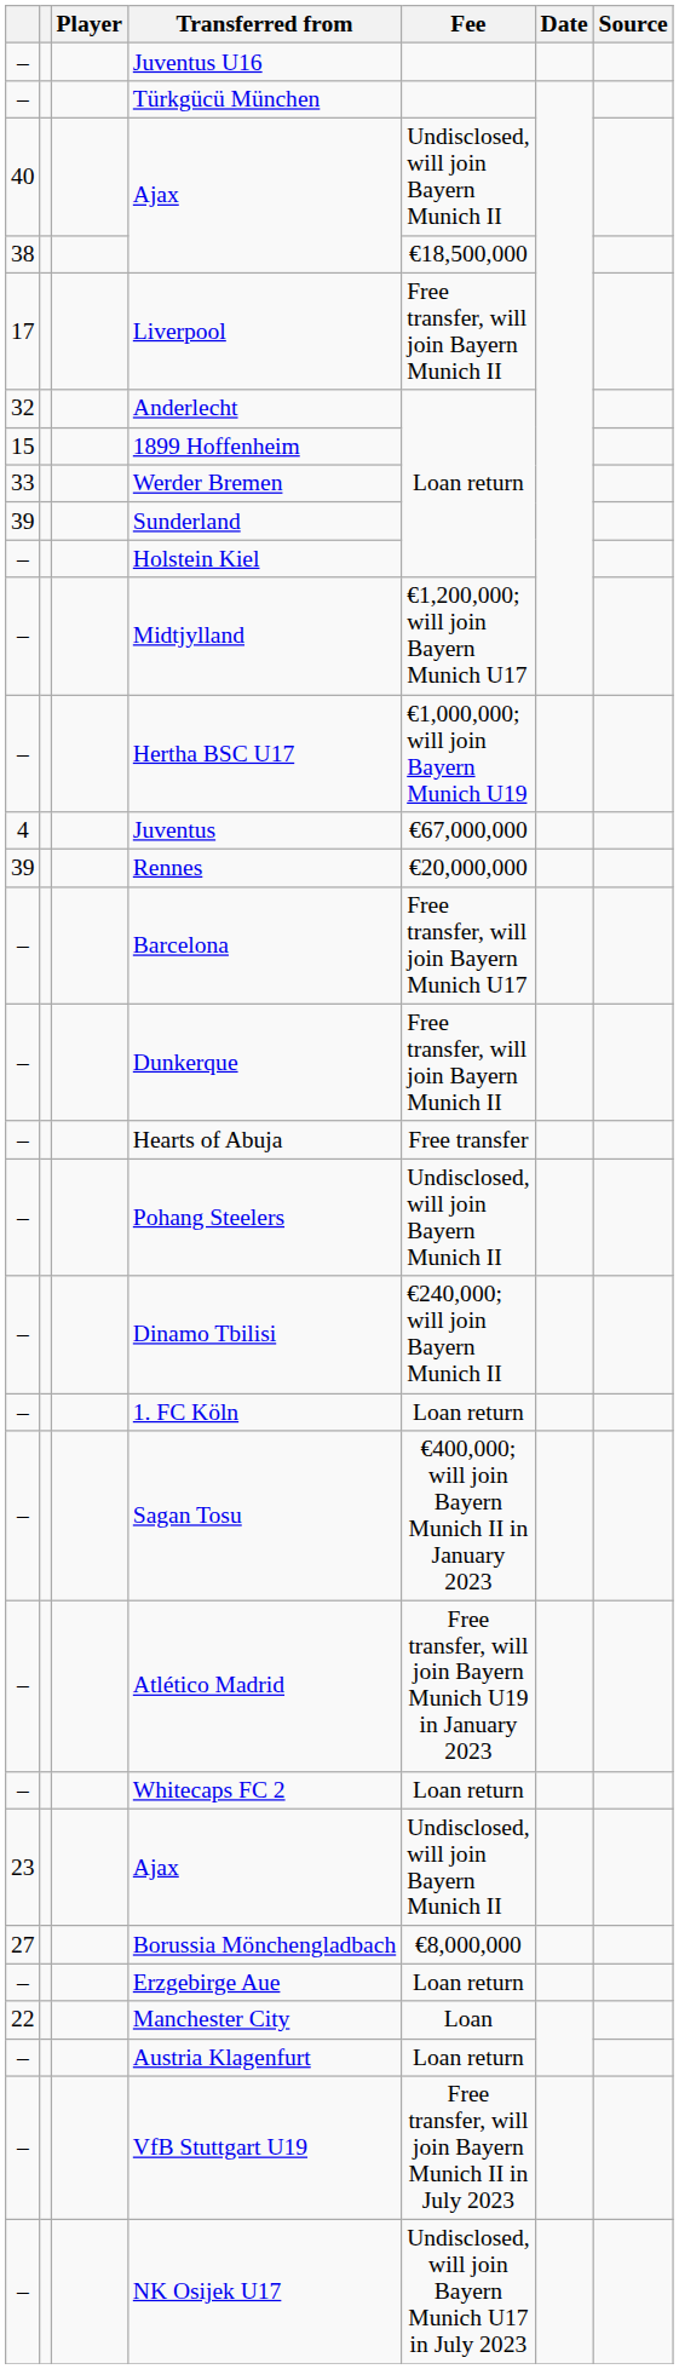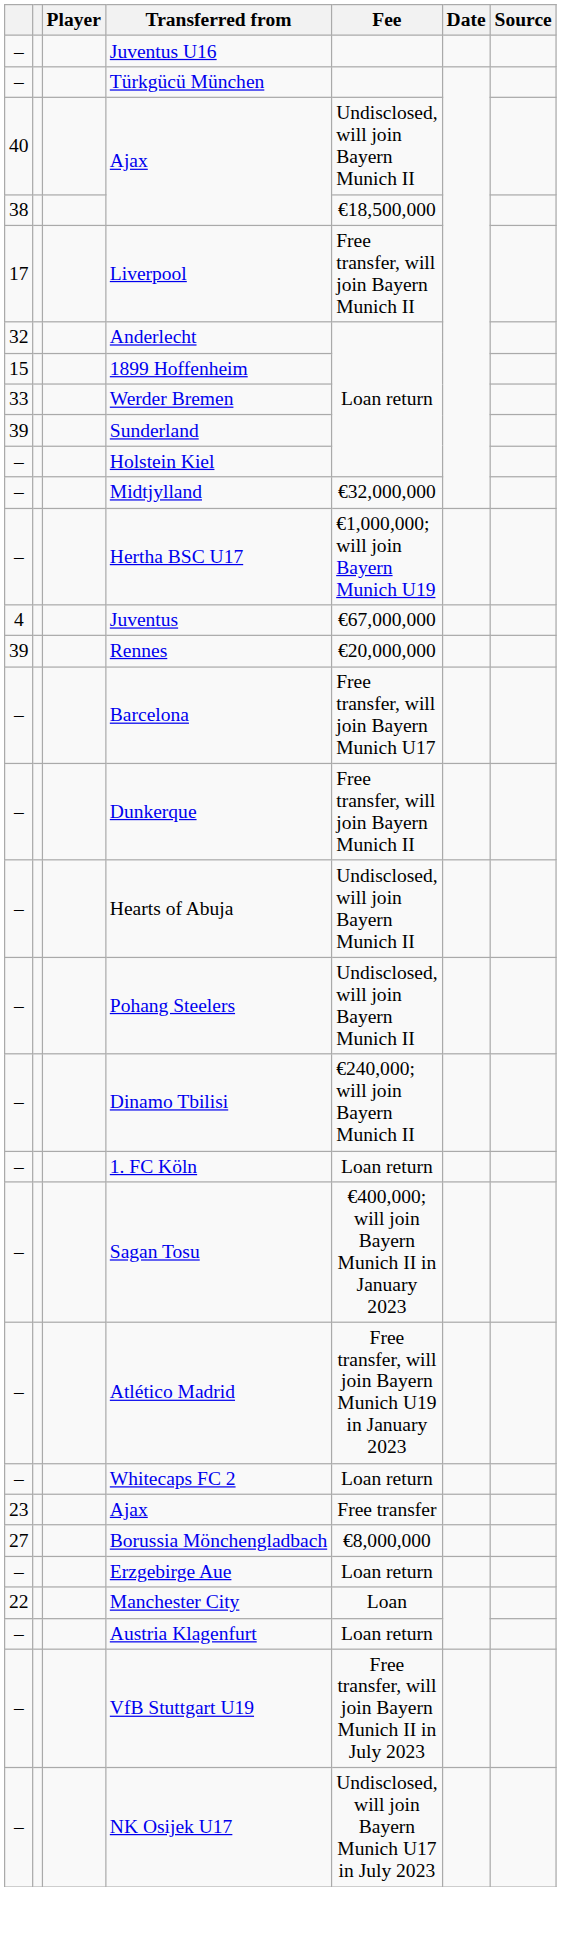Midtjylland | Fee: €1,200,000; will join Bayern Munich U17 -> €32,000,000
Hearts of Abuja | Fee: Free transfer -> Undisclosed, will join Bayern Munich II
23 / Ajax | Fee: Undisclosed, will join Bayern Munich II -> Free transfer
